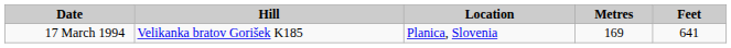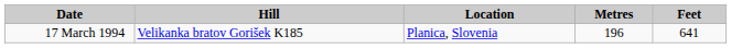17 March 1994 | Metres: 169 -> 196
